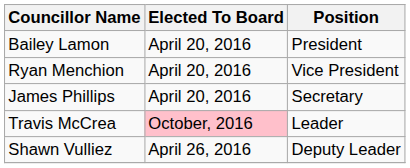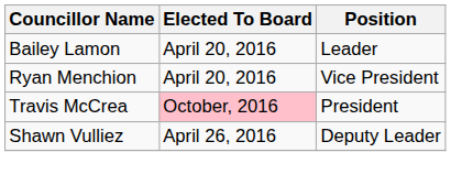Bailey Lamon | Position: President -> Leader
- row: James Phillips | April 20, 2016 | Secretary
Travis McCrea | Position: Leader -> President
